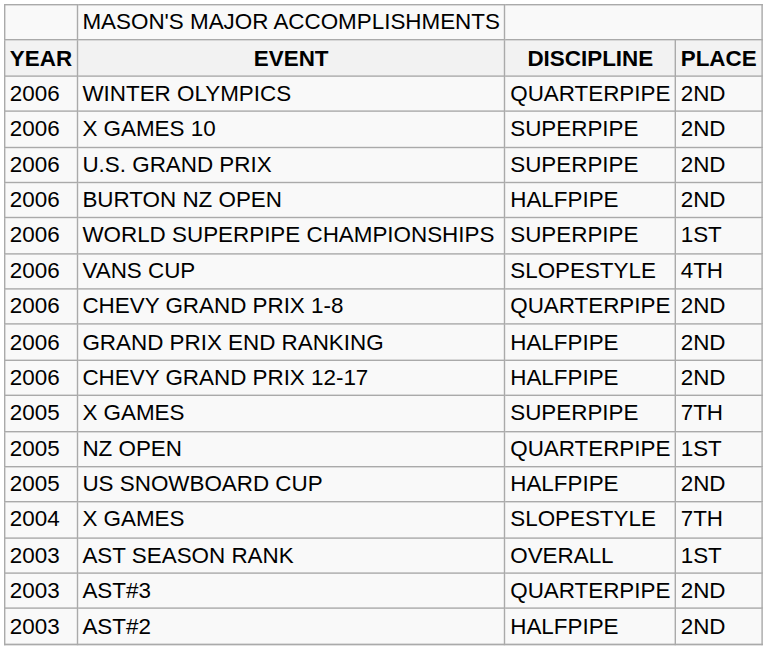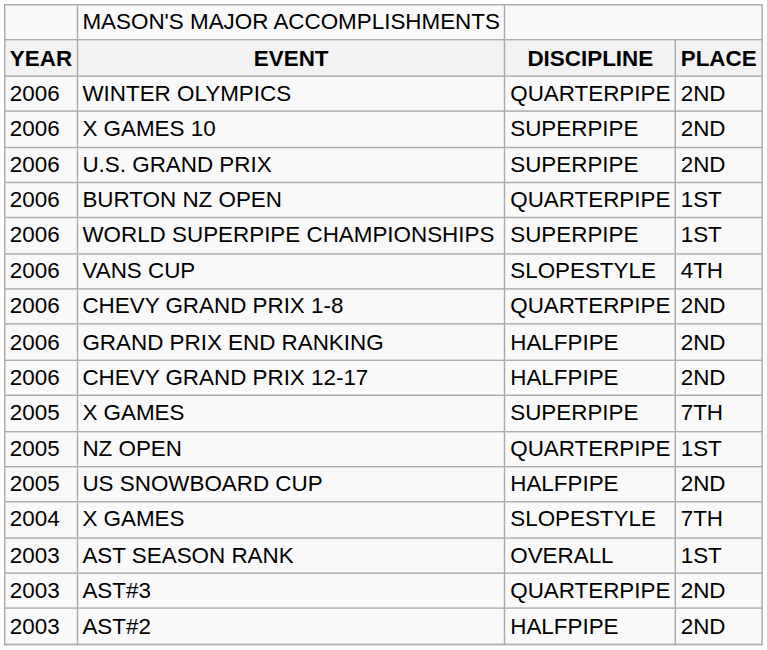BURTON NZ OPEN | column 3: HALFPIPE -> QUARTERPIPE
BURTON NZ OPEN | column 4: 2ND -> 1ST
